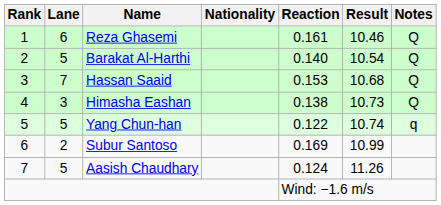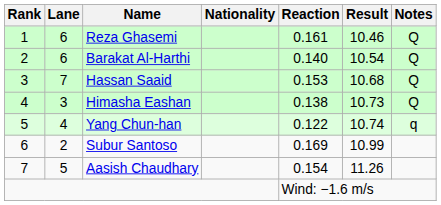Barakat Al-Harthi | Lane: 5 -> 6
Yang Chun-han | Lane: 5 -> 4
Aasish Chaudhary | Reaction: 0.124 -> 0.154
